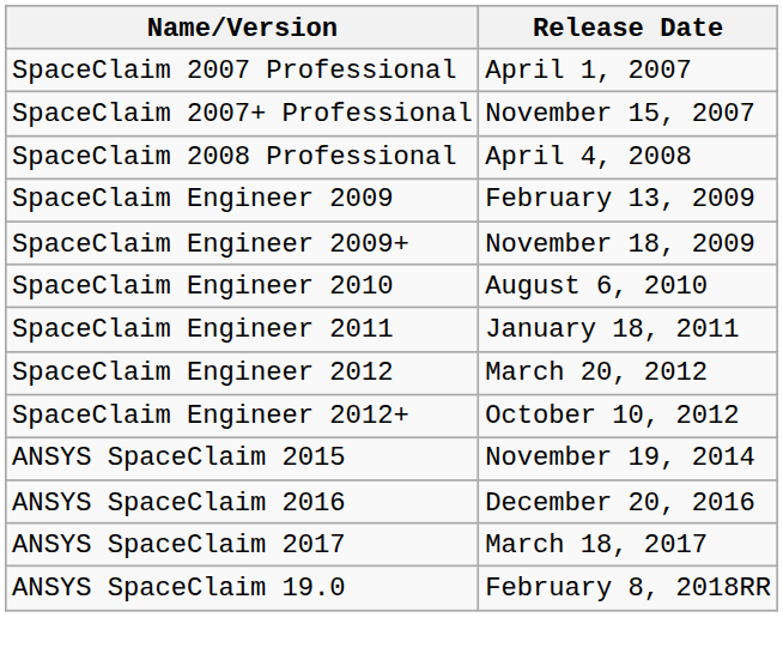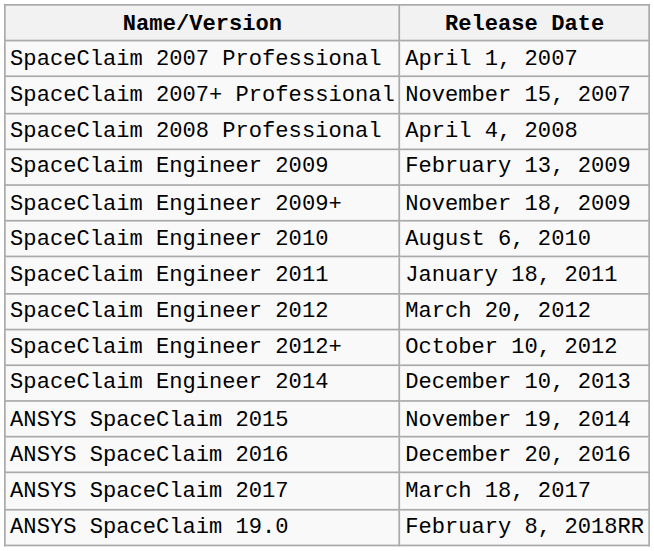+ row: SpaceClaim Engineer 2014 | December 10, 2013
